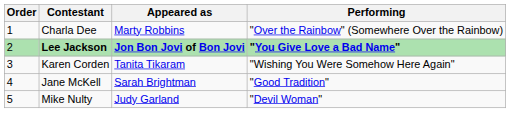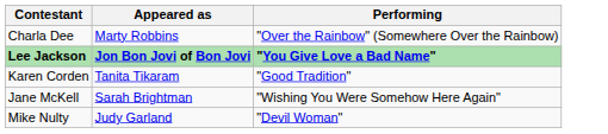- column: Order | 1 | 2 | 3 | 4 | 5
Karen Corden | Performing: "Wishing You Were Somehow Here Again" -> "Good Tradition"
Jane McKell | Performing: "Good Tradition" -> "Wishing You Were Somehow Here Again"
